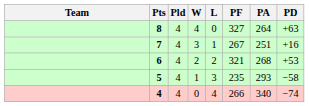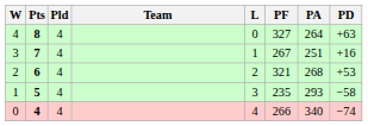columns swapped: Team <-> W
